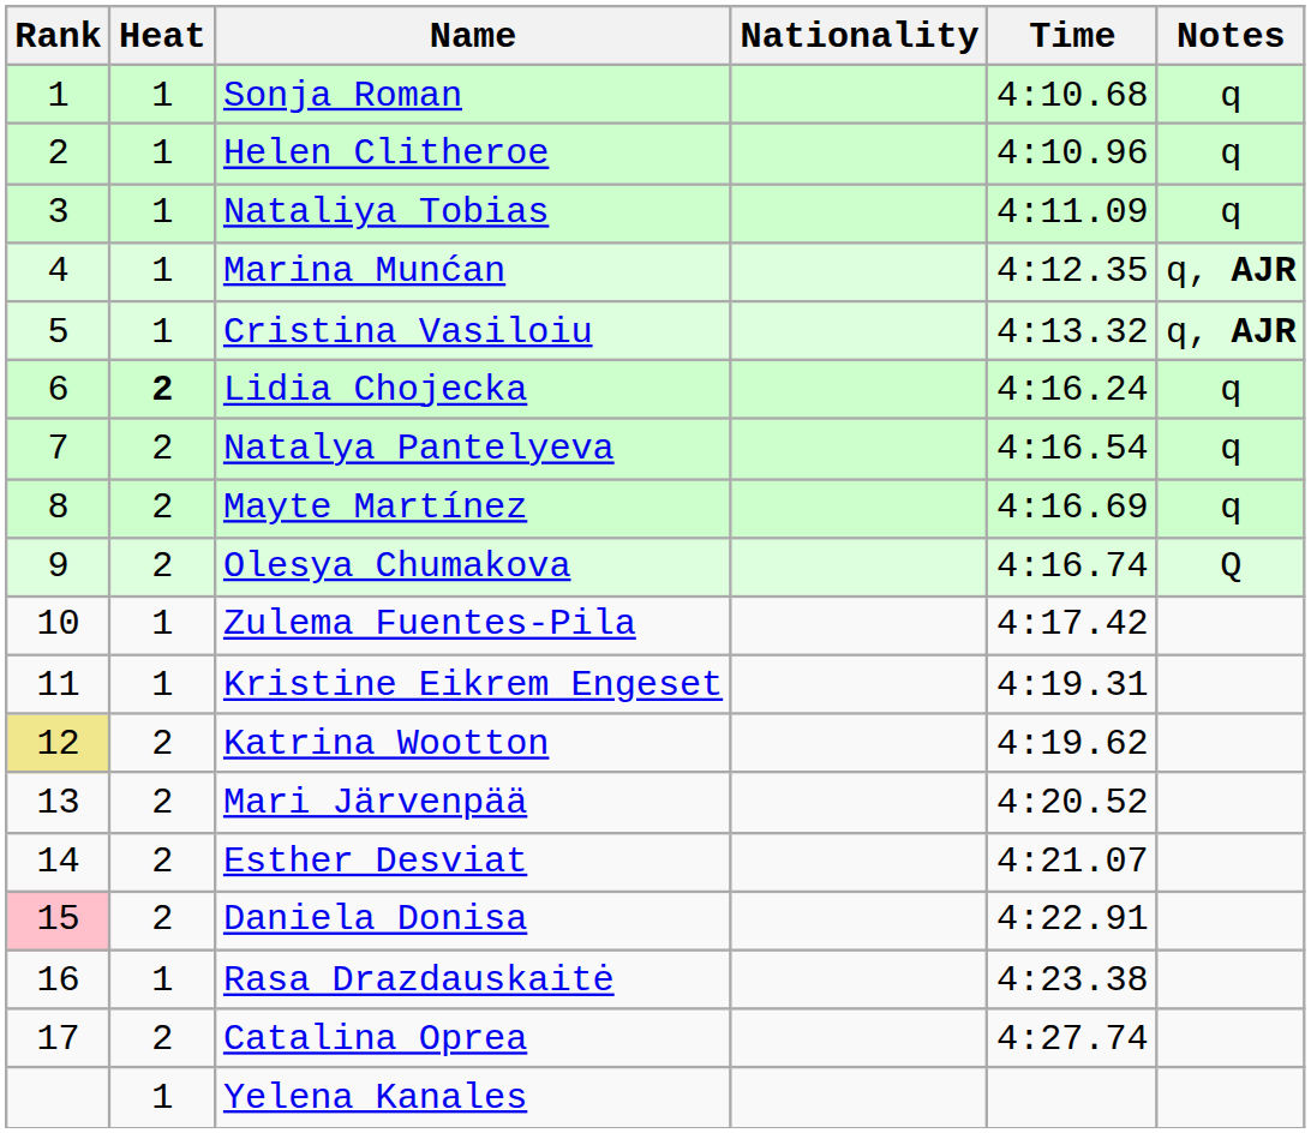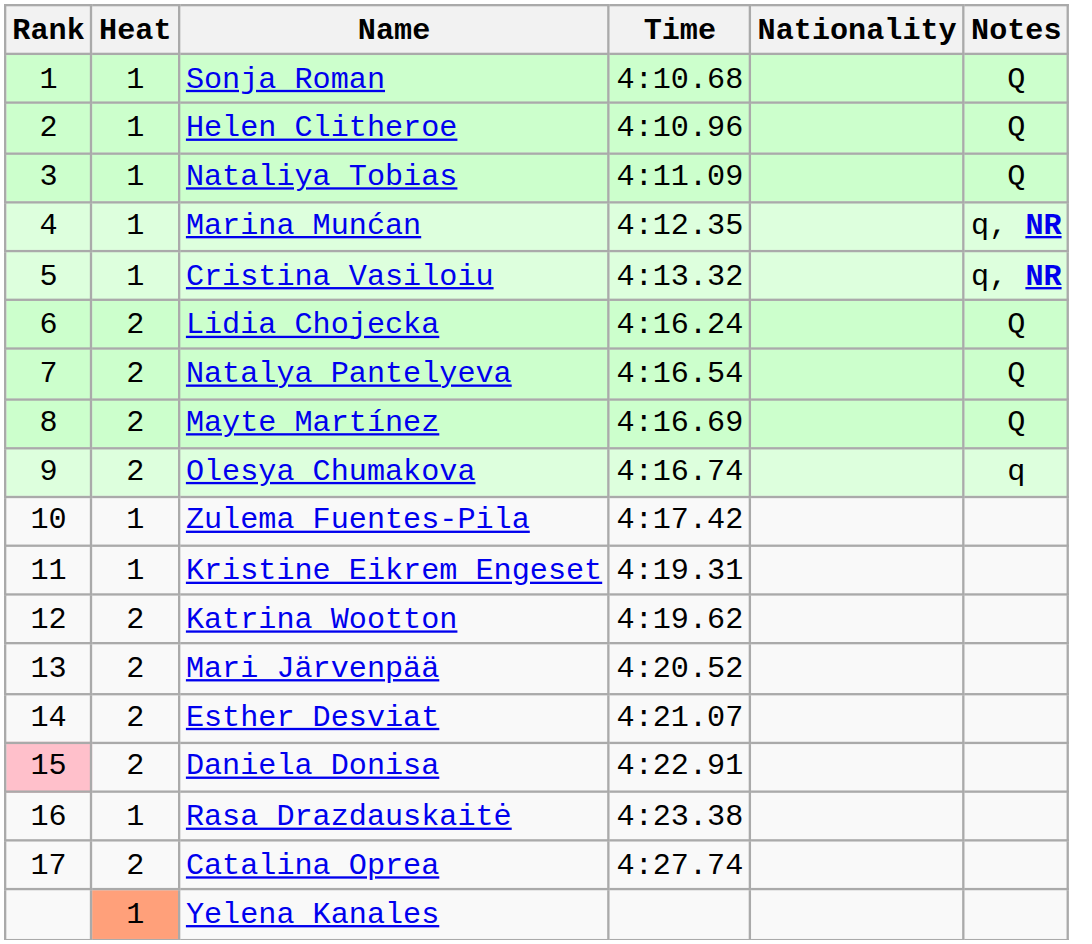columns swapped: Nationality <-> Time
Sonja Roman | Notes: q -> Q
Helen Clitheroe | Notes: q -> Q
Nataliya Tobias | Notes: q -> Q
Marina Munćan | Notes: q, AJR -> q, NR
Cristina Vasiloiu | Notes: q, AJR -> q, NR
Lidia Chojecka | Heat: bold -> normal
Lidia Chojecka | Notes: q -> Q
Natalya Pantelyeva | Notes: q -> Q
Mayte Martínez | Notes: q -> Q
Olesya Chumakova | Notes: Q -> q
Katrina Wootton | Rank: khaki background -> no background
Yelena Kanales | Heat: no background -> lightsalmon background
